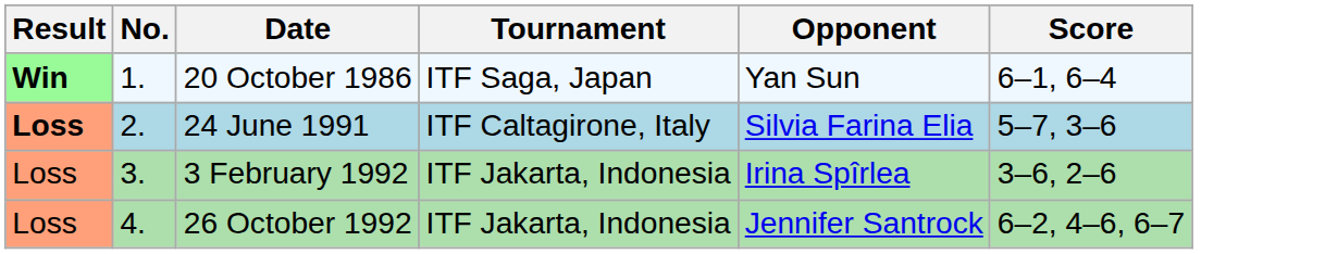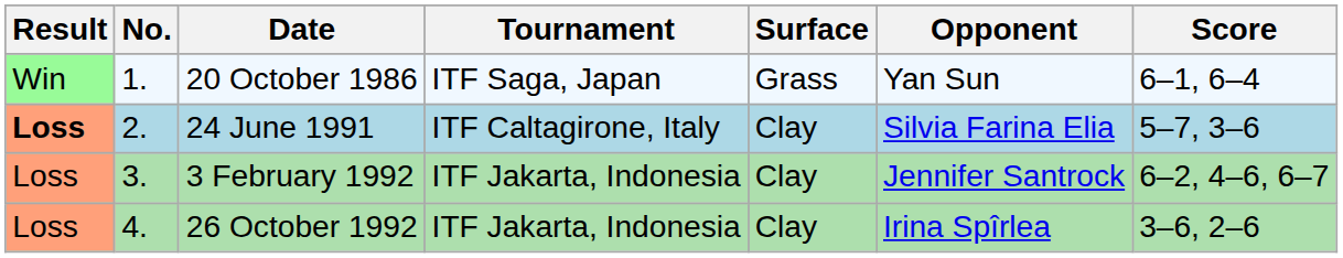+ column: Surface | Grass | Clay | Clay | Clay
20 October 1986 | Result: bold -> normal
3 February 1992 | Opponent: Irina Spîrlea -> Jennifer Santrock
3 February 1992 | Score: 3–6, 2–6 -> 6–2, 4–6, 6–7
26 October 1992 | Opponent: Jennifer Santrock -> Irina Spîrlea
26 October 1992 | Score: 6–2, 4–6, 6–7 -> 3–6, 2–6
